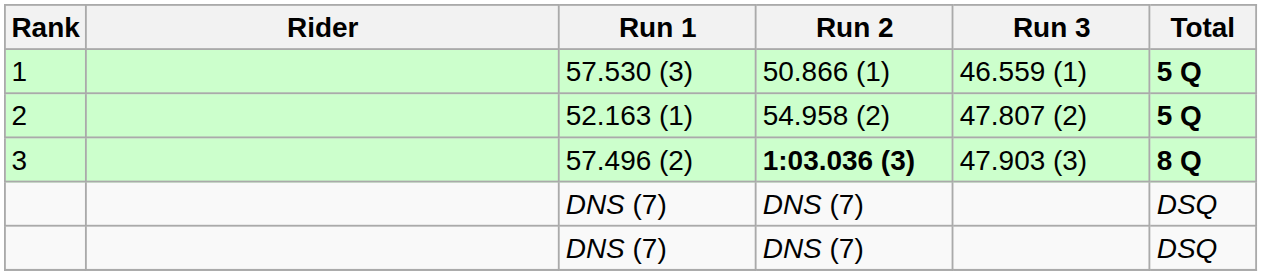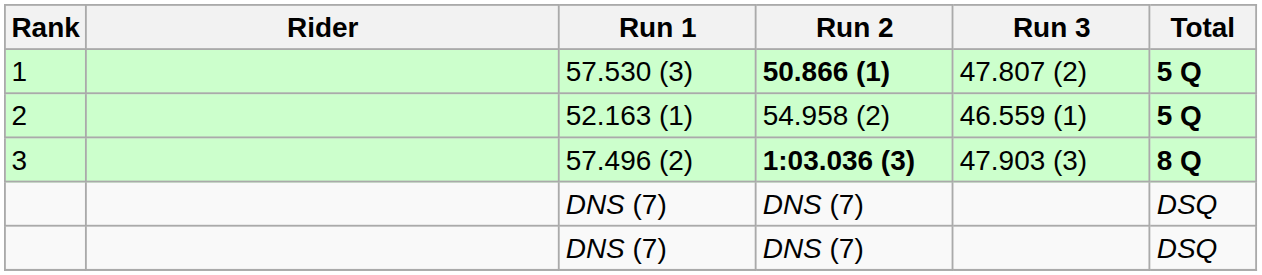1 | Run 2: normal -> bold
1 | Run 3: 46.559 (1) -> 47.807 (2)
2 | Run 3: 47.807 (2) -> 46.559 (1)
